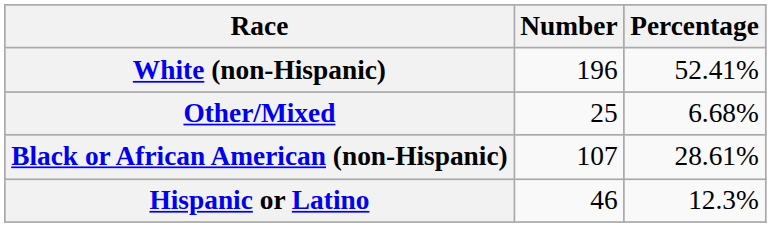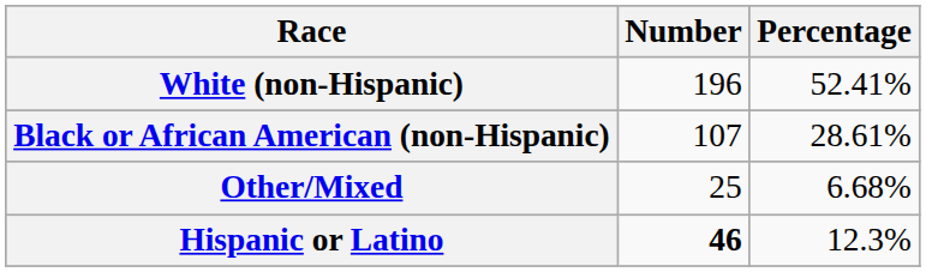rows swapped: Black or African American (non-Hispanic) <-> Other/Mixed
Hispanic or Latino | Number: normal -> bold
